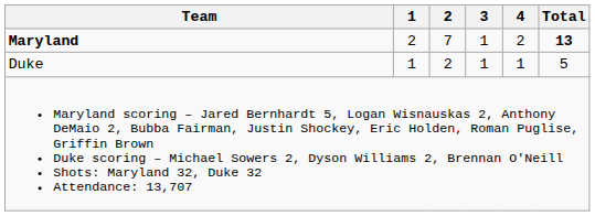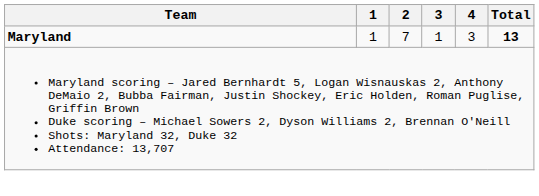Maryland | 1: 2 -> 1
Maryland | 4: 2 -> 3
- row: Duke | 1 | 2 | 1 | 1 | 5
